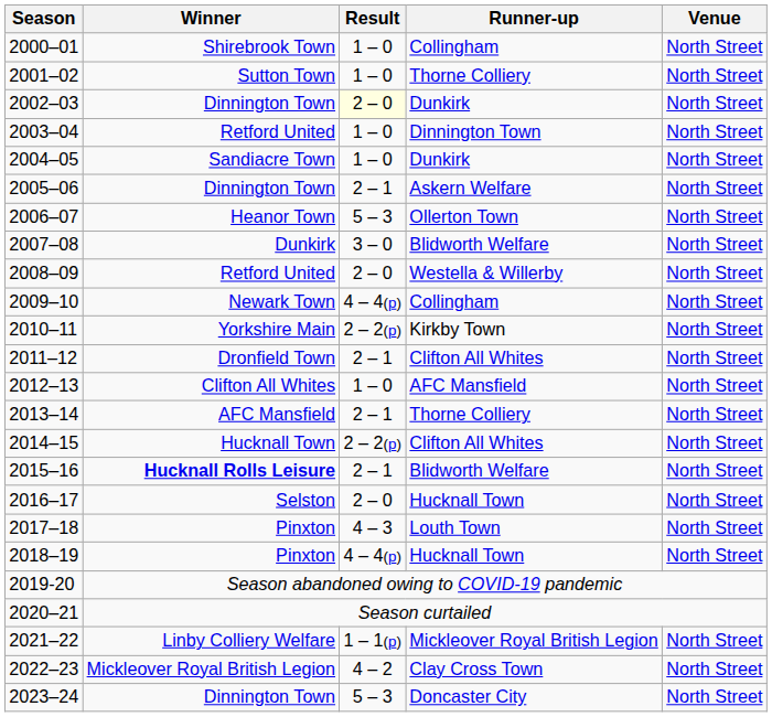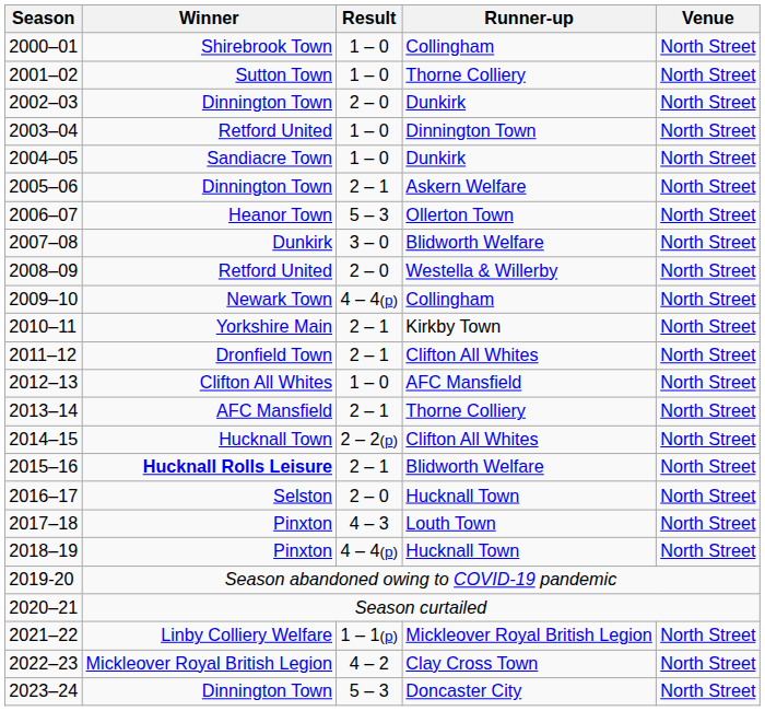2002–03 | Result: lightyellow background -> no background
2010–11 | Result: 2 – 2(p) -> 2 – 1
